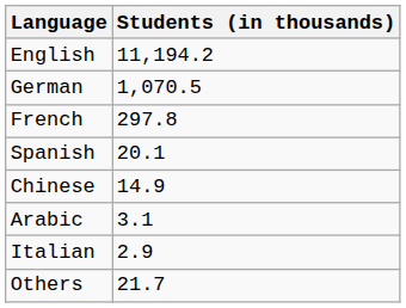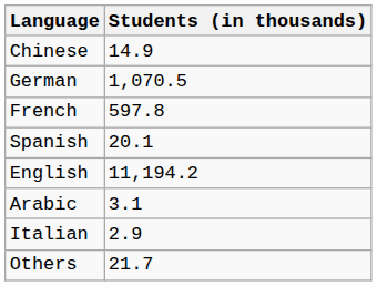rows swapped: English <-> Chinese
French | Students (in thousands): 297.8 -> 597.8
